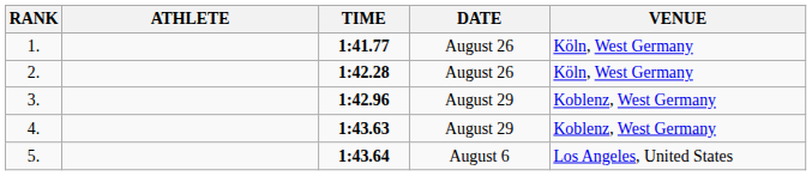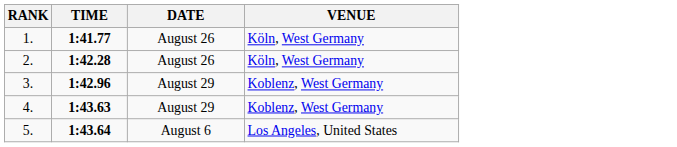- column: ATHLETE
